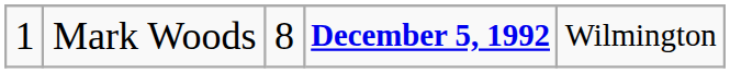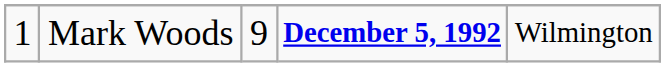Mark Woods | column 3: 8 -> 9
